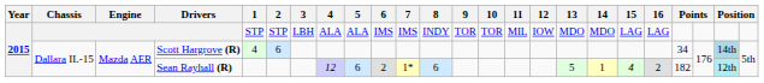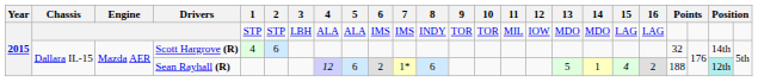Scott Hargrove (R) | column 21: 34 -> 32
Scott Hargrove (R) | column 23: lightblue background -> no background
Sean Rayhall (R) | column 21: 182 -> 188
